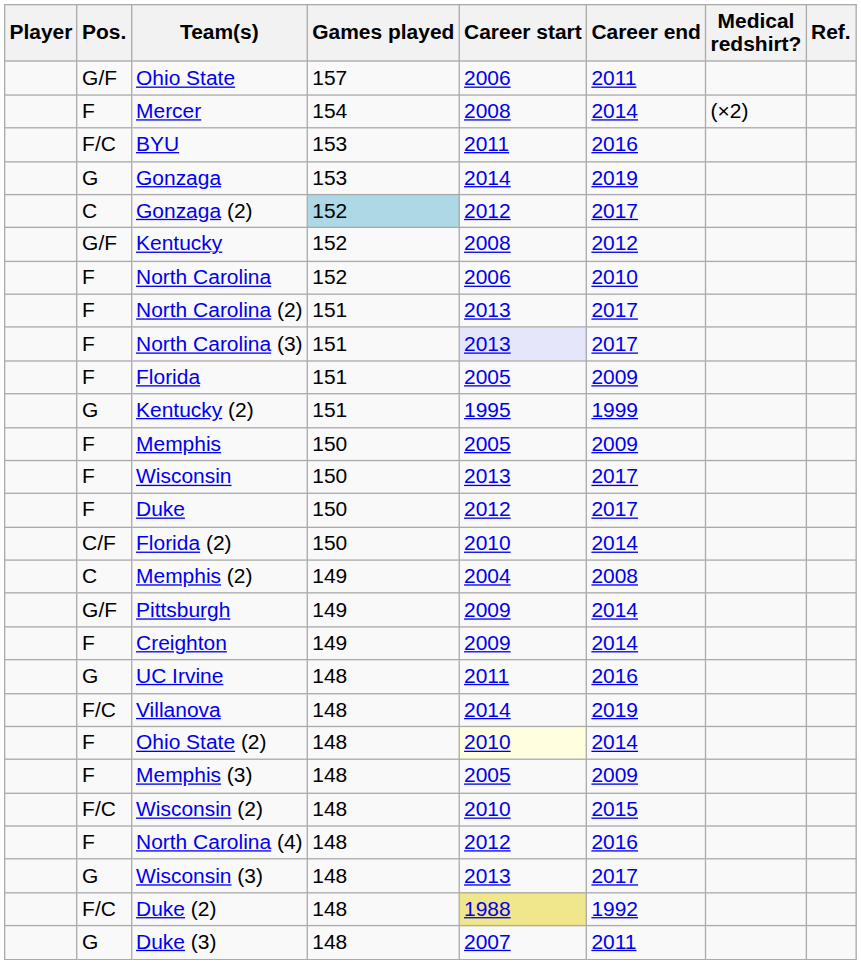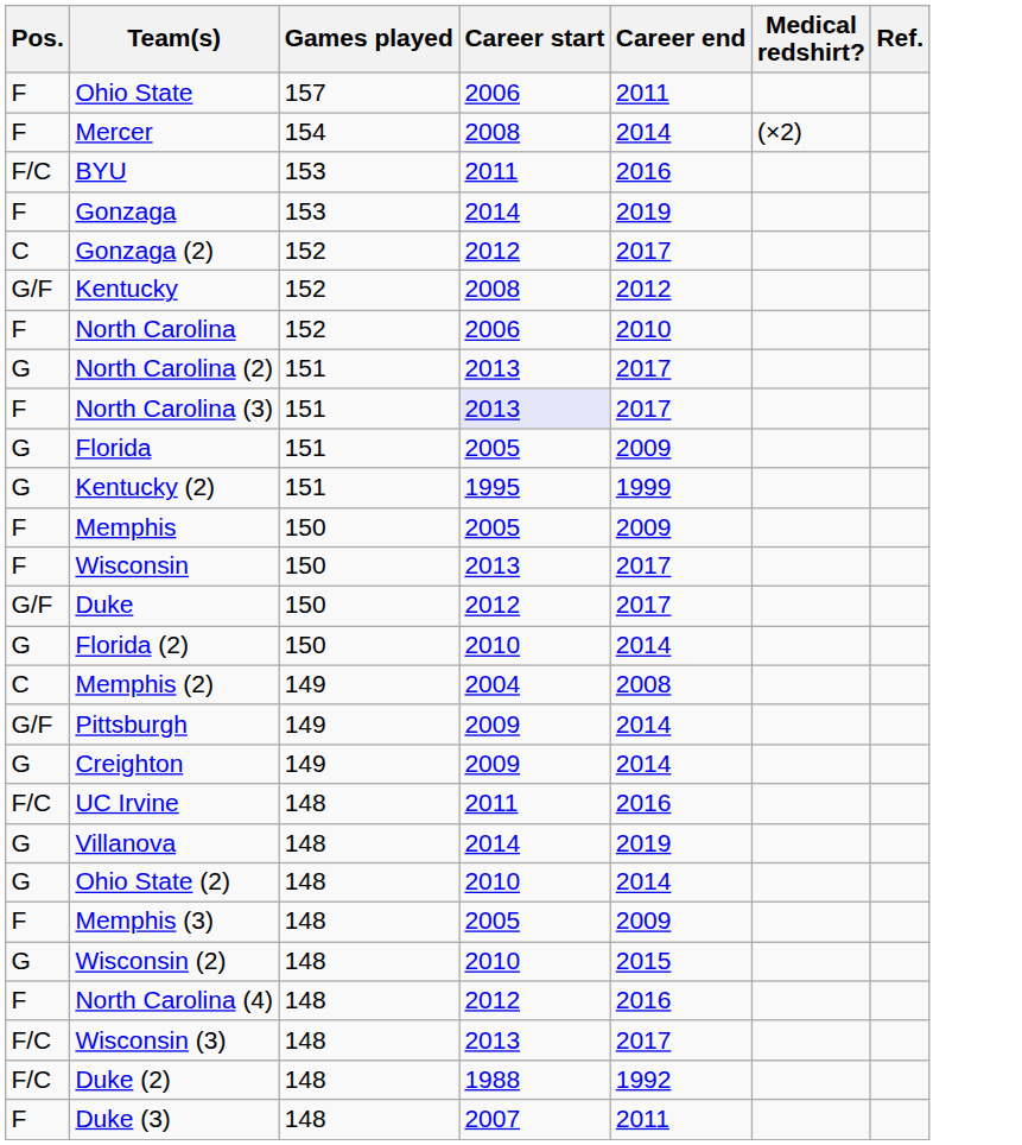- column: Player
Ohio State | Pos.: G/F -> F
Gonzaga | Pos.: G -> F
Gonzaga (2) | Games played: lightblue background -> no background
North Carolina (2) | Pos.: F -> G
Florida | Pos.: F -> G
Duke | Pos.: F -> G/F
Florida (2) | Pos.: C/F -> G
Creighton | Pos.: F -> G
UC Irvine | Pos.: G -> F/C
Villanova | Pos.: F/C -> G
Ohio State (2) | Pos.: F -> G
Ohio State (2) | Career start: lightyellow background -> no background
Wisconsin (2) | Pos.: F/C -> G
Wisconsin (3) | Pos.: G -> F/C
Duke (2) | Career start: khaki background -> no background
Duke (3) | Pos.: G -> F
